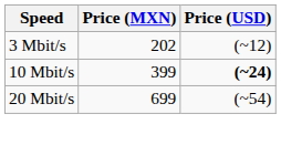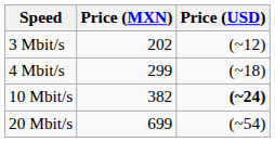+ row: 4 Mbit/s | 299 | (~18)
10 Mbit/s | Price (MXN): 399 -> 382
